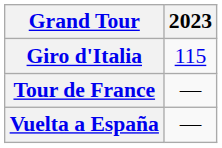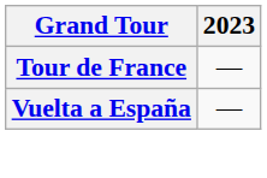- row: Giro d'Italia | 115
